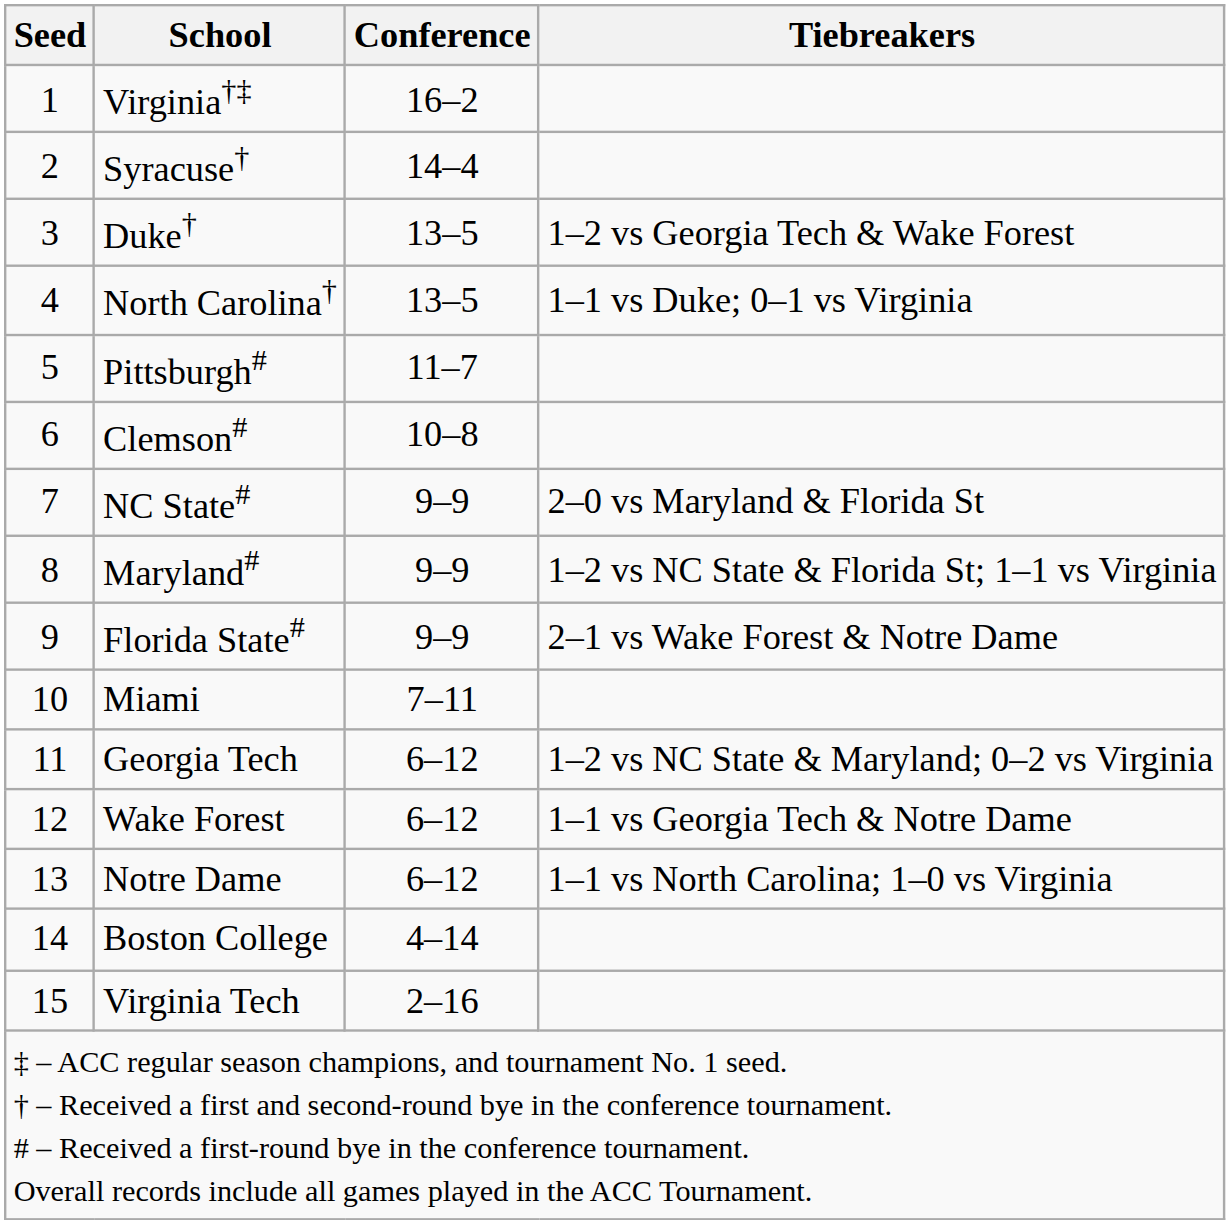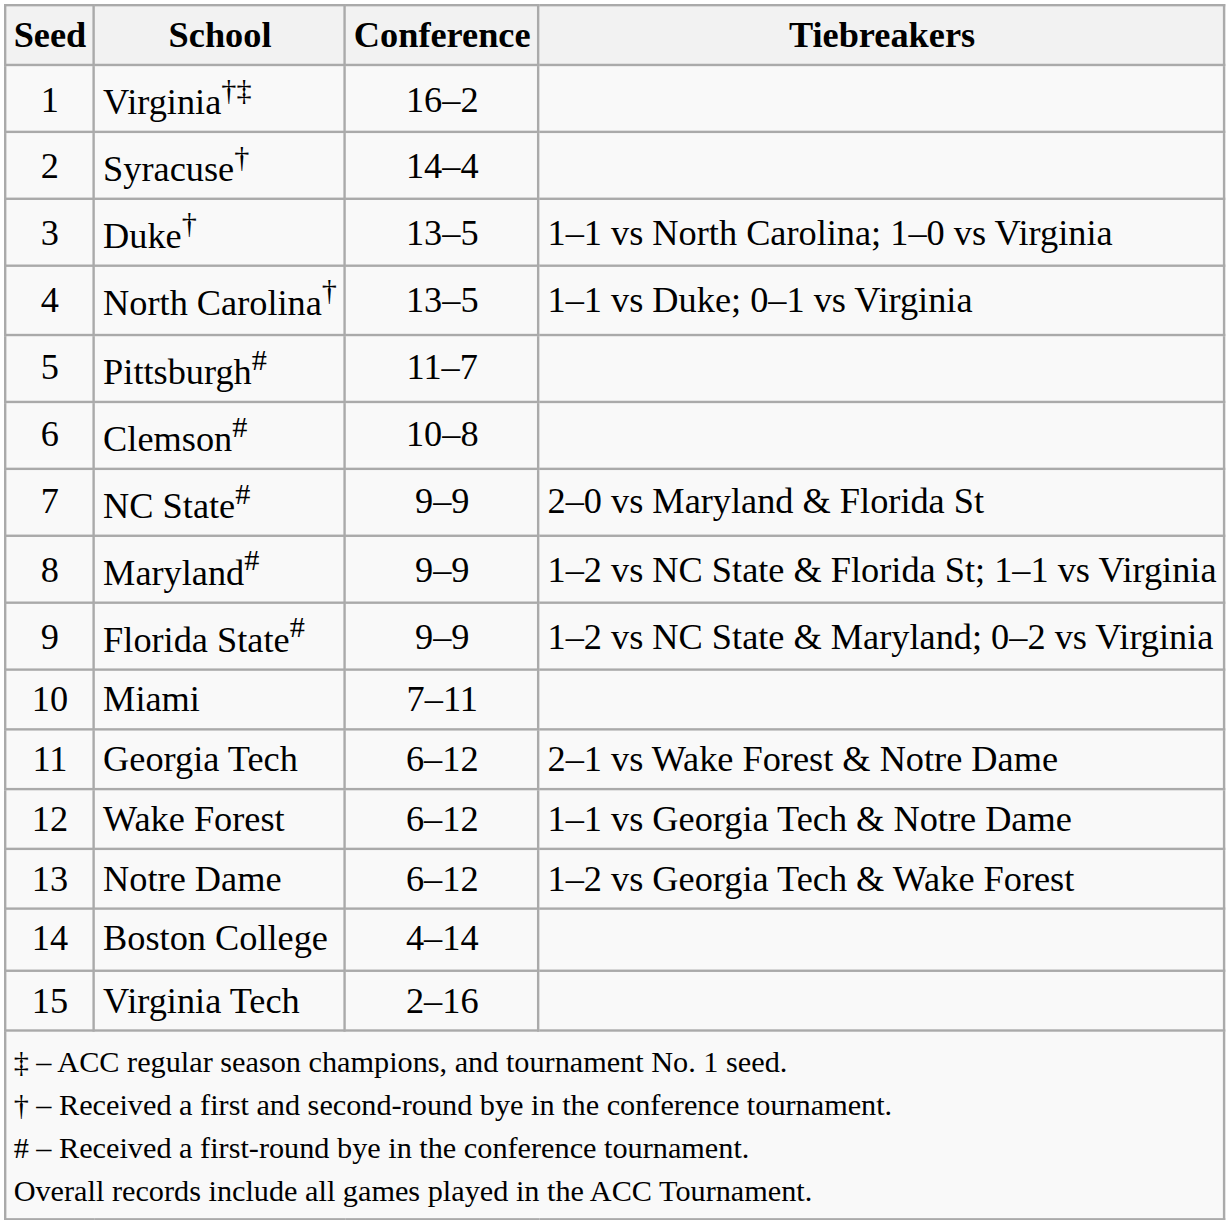Duke† | Tiebreakers: 1–2 vs Georgia Tech & Wake Forest -> 1–1 vs North Carolina; 1–0 vs Virginia
Florida State# | Tiebreakers: 2–1 vs Wake Forest & Notre Dame -> 1–2 vs NC State & Maryland; 0–2 vs Virginia
Georgia Tech | Tiebreakers: 1–2 vs NC State & Maryland; 0–2 vs Virginia -> 2–1 vs Wake Forest & Notre Dame
Notre Dame | Tiebreakers: 1–1 vs North Carolina; 1–0 vs Virginia -> 1–2 vs Georgia Tech & Wake Forest
